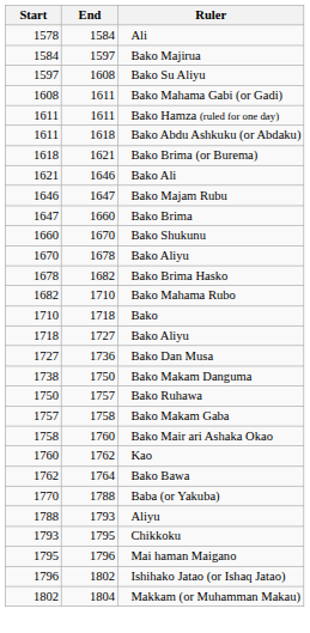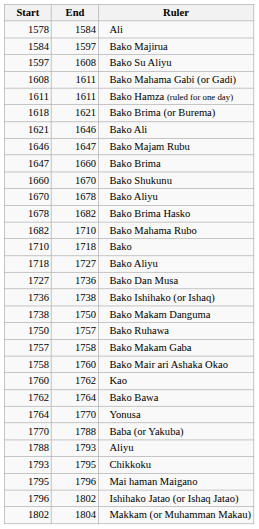- row: 1611 | 1618 | Bako Abdu Ashkuku (or Abdaku)
+ row: 1736 | 1738 | Bako Ishihako (or Ishaq)
+ row: 1764 | 1770 | Yonusa
